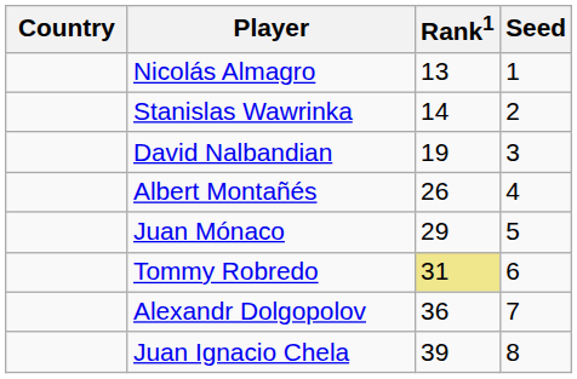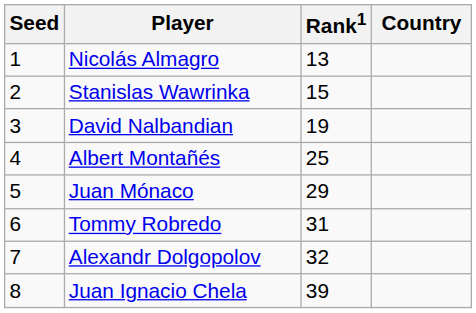columns swapped: Country <-> Seed
Stanislas Wawrinka | Rank1: 14 -> 15
Albert Montañés | Rank1: 26 -> 25
Tommy Robredo | Rank1: khaki background -> no background
Alexandr Dolgopolov | Rank1: 36 -> 32
